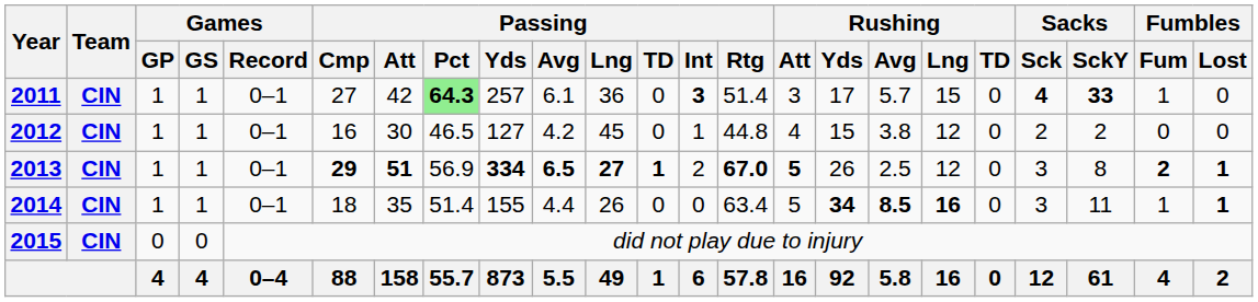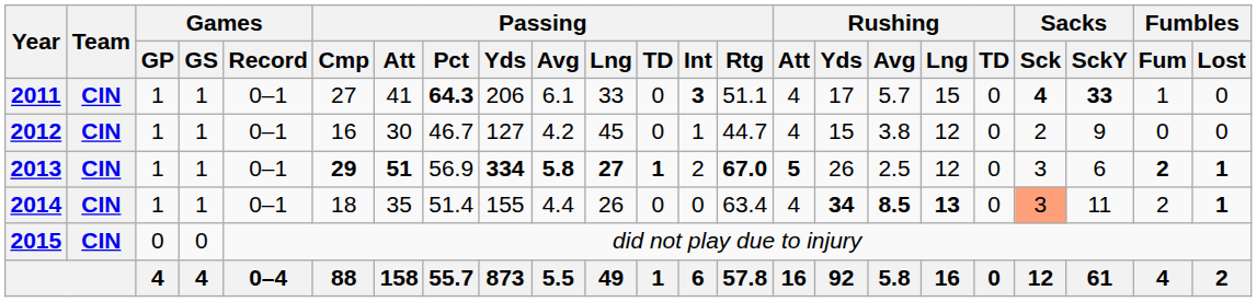2011 | Passing / Att: 42 -> 41
2011 | Passing / Pct: lightgreen background -> no background
2011 | Passing / Yds: 257 -> 206
2011 | Passing / Lng: 36 -> 33
2011 | Passing / Rtg: 51.4 -> 51.1
2011 | Rushing / Att: 3 -> 4
2012 | Passing / Pct: 46.5 -> 46.7
2012 | Passing / Rtg: 44.8 -> 44.7
2012 | Sacks / SckY: 2 -> 9
2013 | Passing / Avg: 6.5 -> 5.8
2013 | Sacks / SckY: 8 -> 6
2014 | Rushing / Att: 5 -> 4
2014 | Rushing / Lng: 16 -> 13
2014 | Sacks / Sck: no background -> lightsalmon background
2014 | Fumbles / Fum: 1 -> 2
